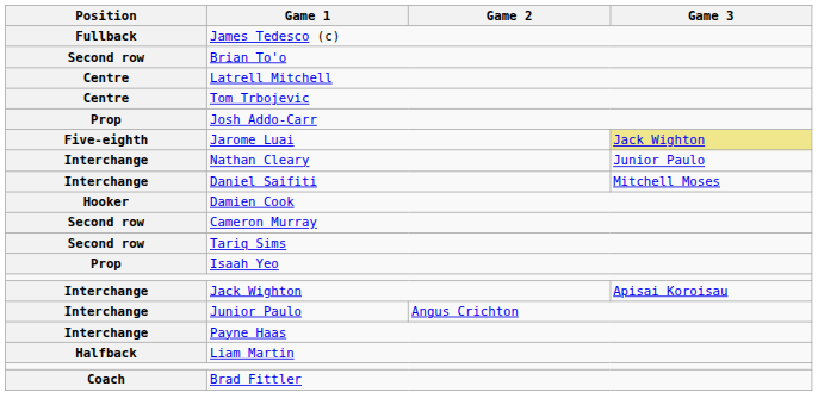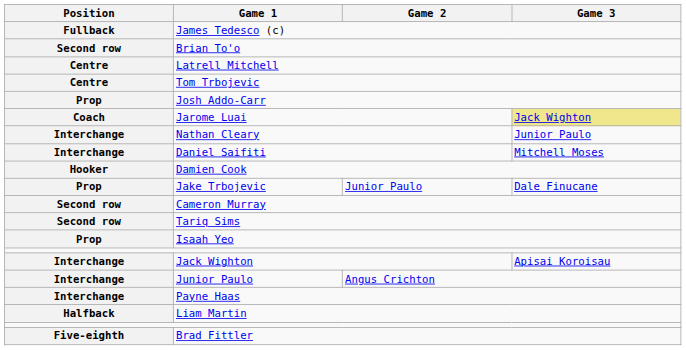Jarome Luai | Position: Five-eighth -> Coach
+ row: Prop | Jake Trbojevic | Junior Paulo | Dale Finucane
Brad Fittler | Position: Coach -> Five-eighth
